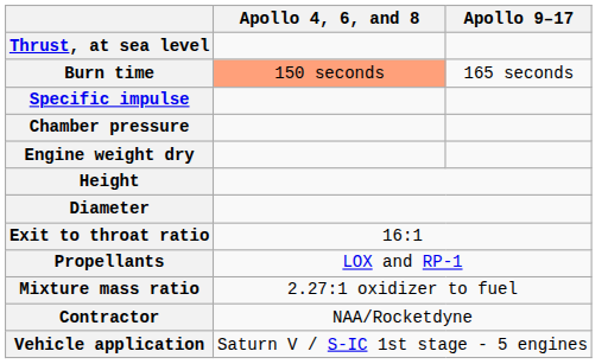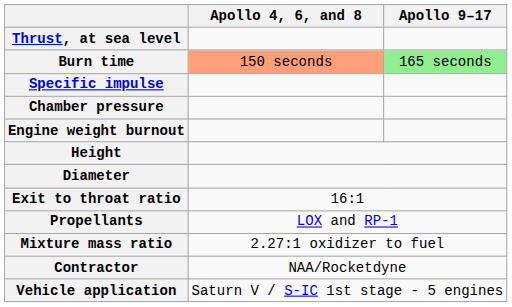Burn time | Apollo 9–17: no background -> lightgreen background
- row: Engine weight dry
+ row: Engine weight burnout
